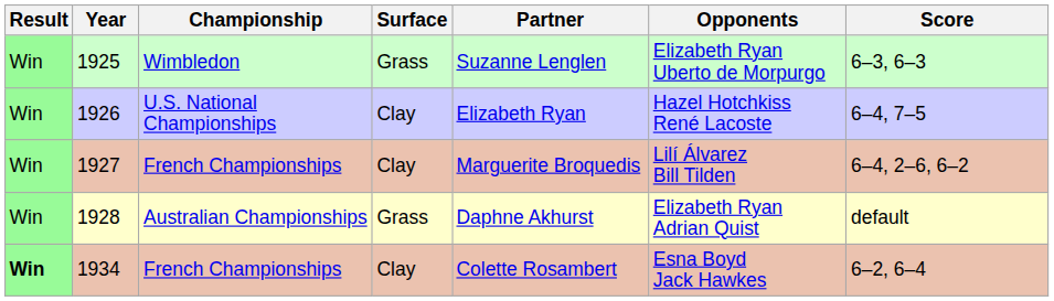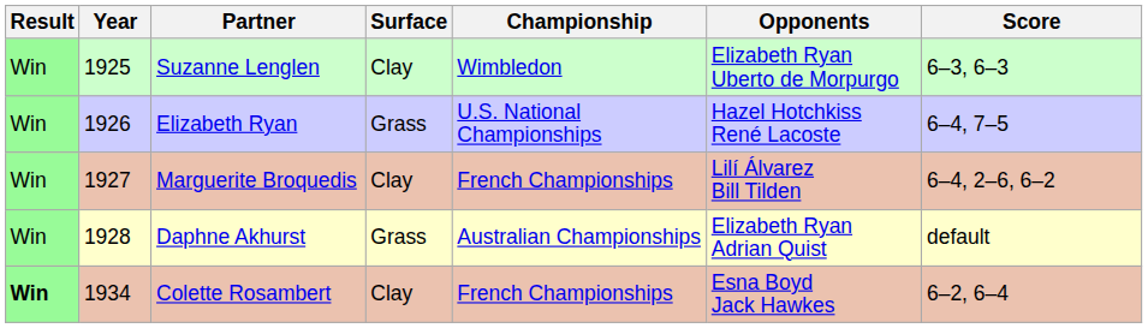columns swapped: Championship <-> Partner
1925 | Surface: Grass -> Clay
1926 | Surface: Clay -> Grass
